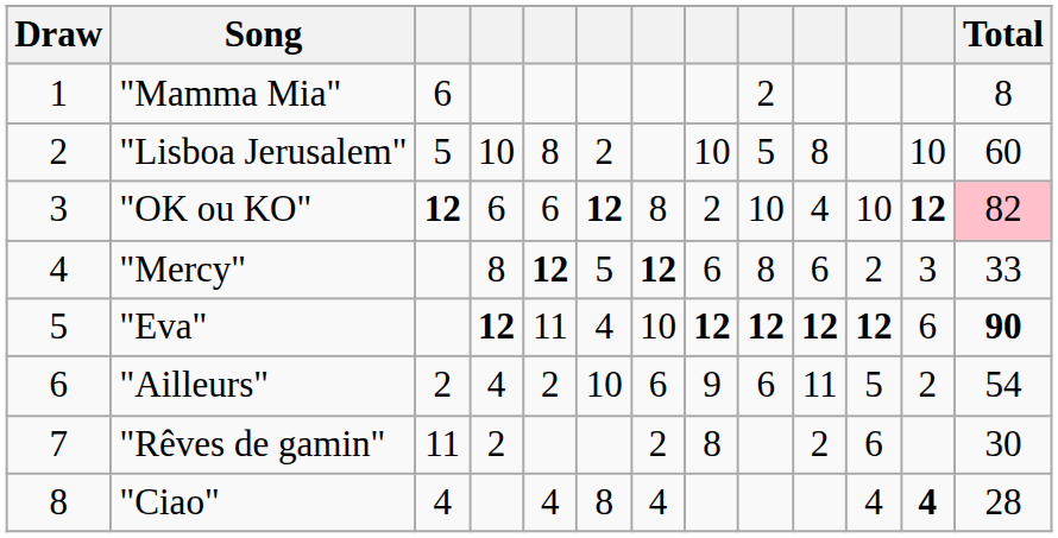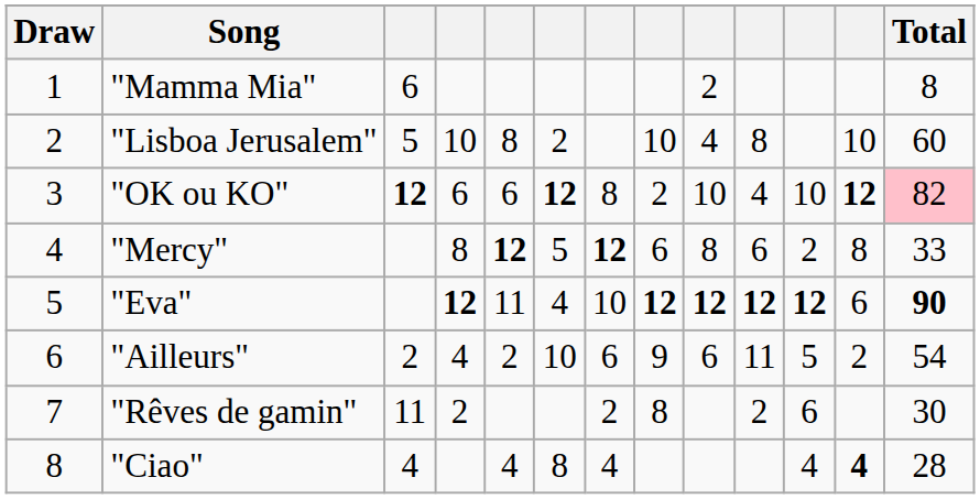"Lisboa Jerusalem" | column 9: 5 -> 4
"Mercy" | column 12: 3 -> 8
